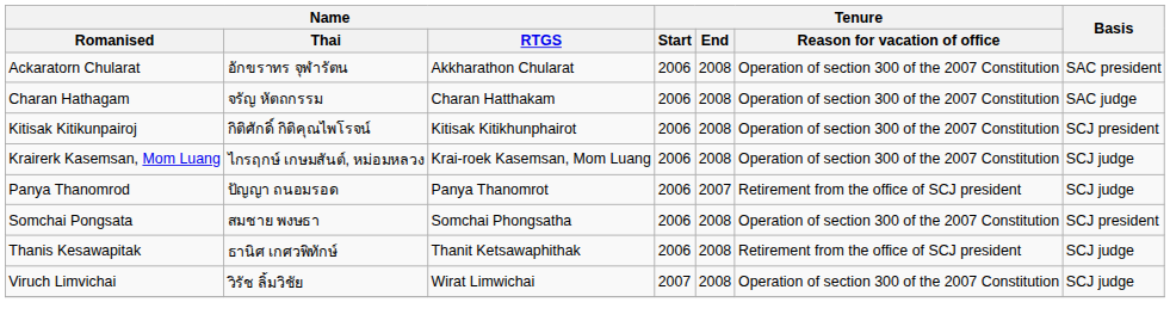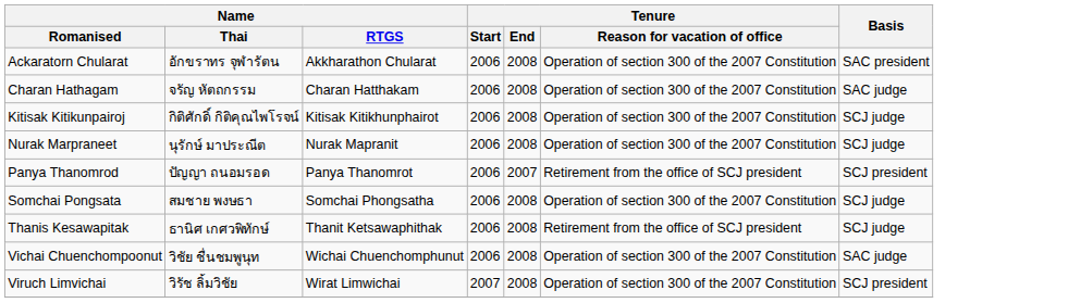Kitisak Kitikunpairoj | Basis: SCJ president -> SCJ judge
- row: Krairerk Kasemsan, Mom Luang | ไกรฤกษ์ เกษมสันต์, หม่อมหลวง | Krai-roek Kasemsan, Mom Luang | 2006 | 2008 | Operation of section 300 of the 2007 Constitution | SCJ judge
+ row: Nurak Marpraneet | นุรักษ์ มาประณีต | Nurak Mapranit | 2006 | 2008 | Operation of section 300 of the 2007 Constitution | SCJ judge
Panya Thanomrod | Basis: SCJ judge -> SCJ president
Somchai Pongsata | Basis: SCJ president -> SCJ judge
+ row: Vichai Chuenchompoonut | วิชัย ชื่นชมพูนุท | Wichai Chuenchomphunut | 2006 | 2008 | Operation of section 300 of the 2007 Constitution | SAC judge
Viruch Limvichai | Basis: SCJ judge -> SCJ president
